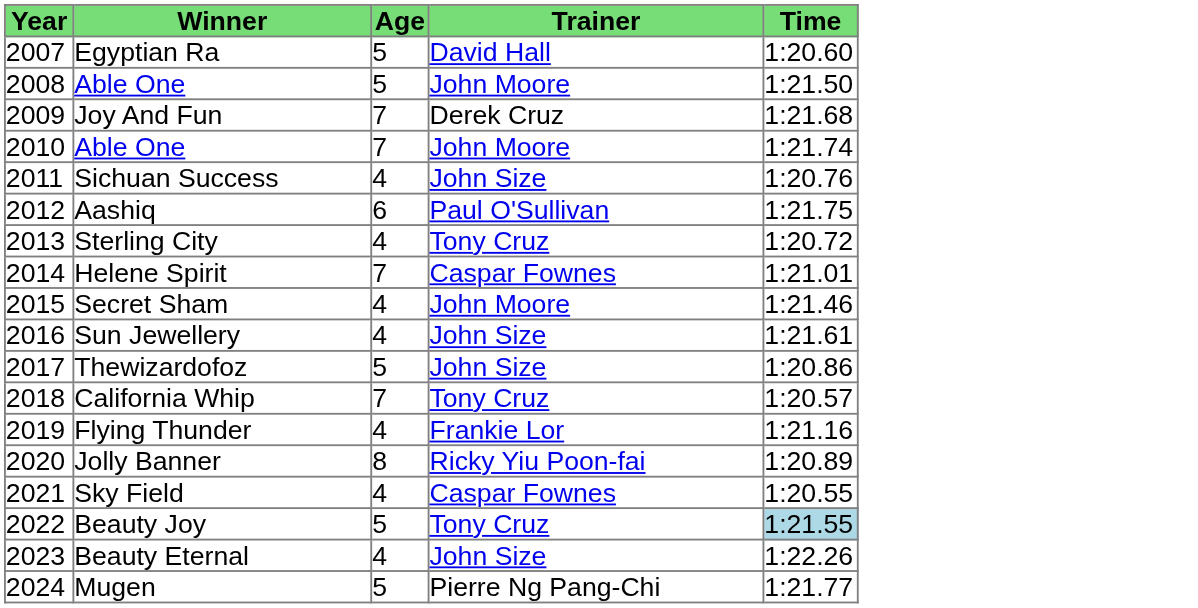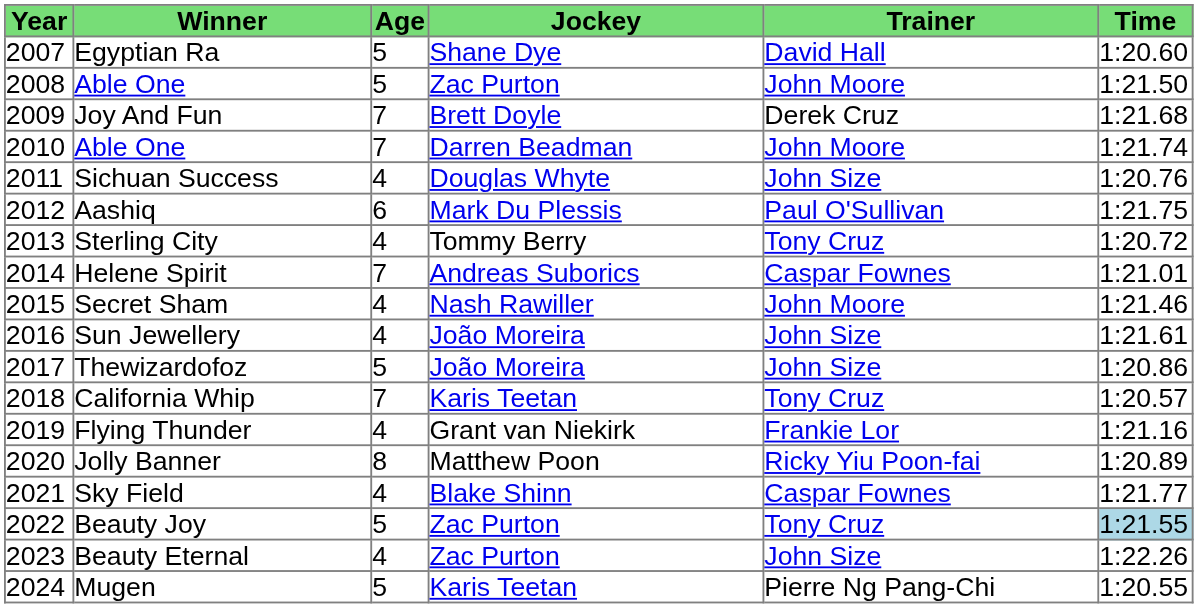+ column: Jockey | Shane Dye | Zac Purton | Brett Doyle | Darren Beadman | Douglas Whyte | Mark Du Plessis | Tommy Berry | Andreas Suborics | Nash Rawiller | João Moreira | João Moreira | Karis Teetan | Grant van Niekirk | Matthew Poon | Blake Shinn | Zac Purton | Zac Purton | Karis Teetan
Sky Field | Time: 1:20.55 -> 1:21.77
Mugen | Time: 1:21.77 -> 1:20.55
